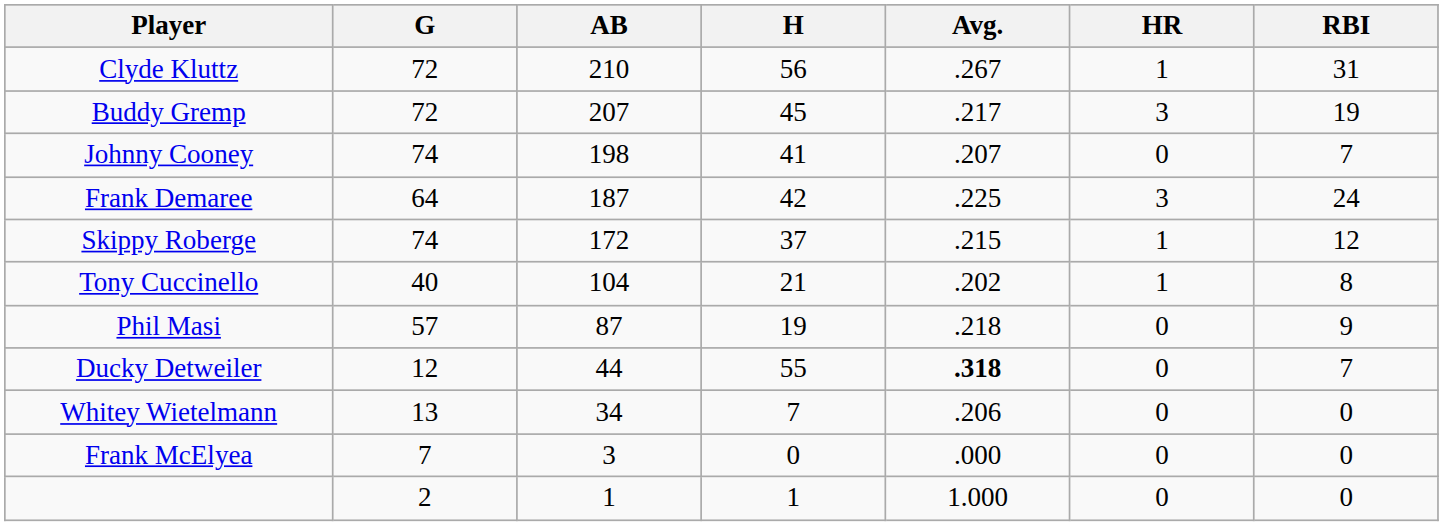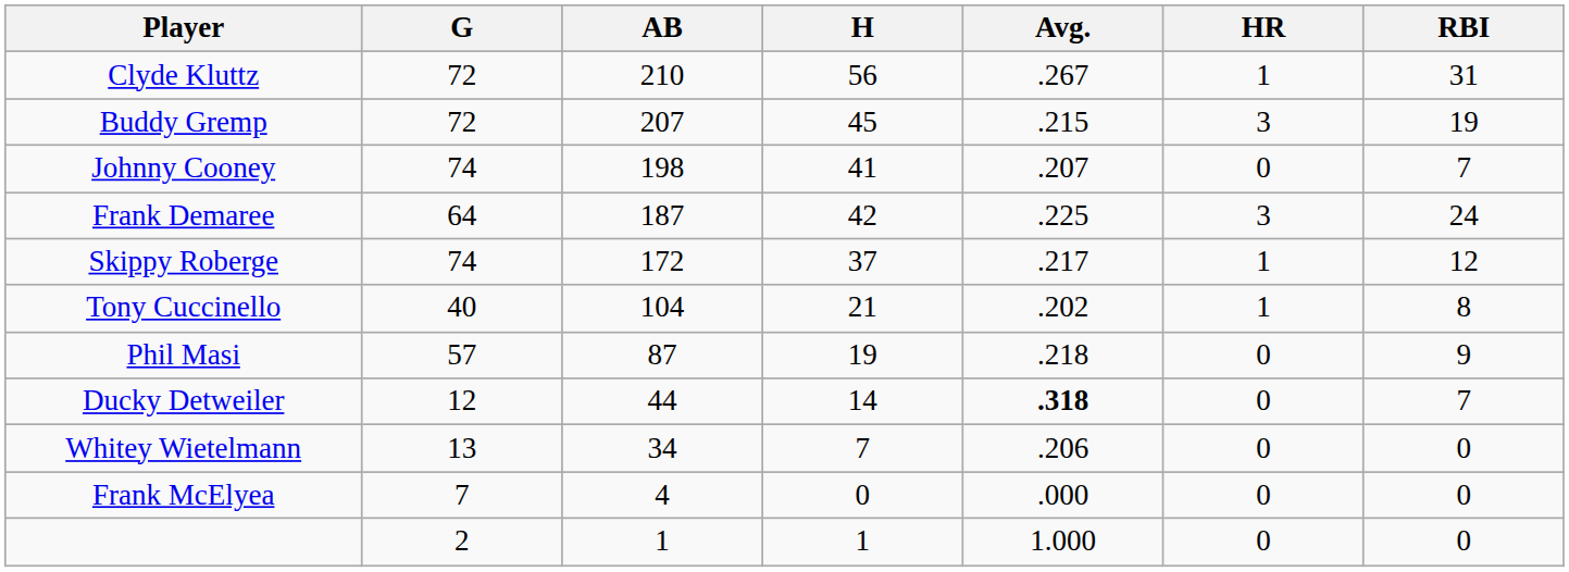Buddy Gremp | Avg.: .217 -> .215
Skippy Roberge | Avg.: .215 -> .217
Ducky Detweiler | H: 55 -> 14
Frank McElyea | AB: 3 -> 4
